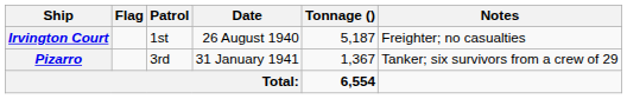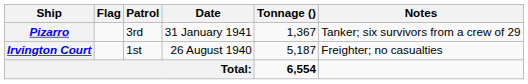rows swapped: Irvington Court <-> Pizarro
